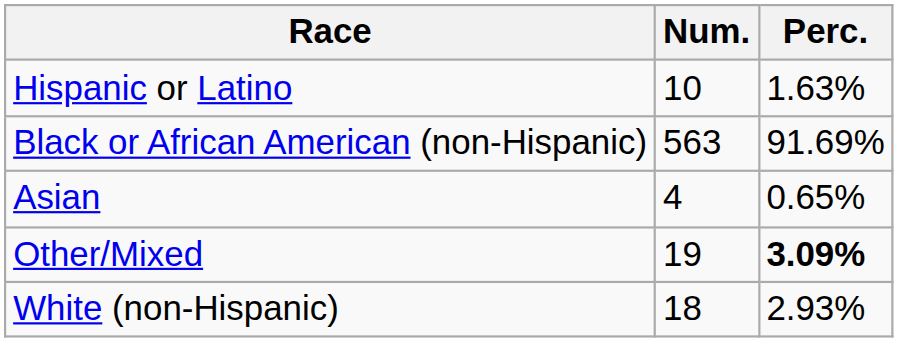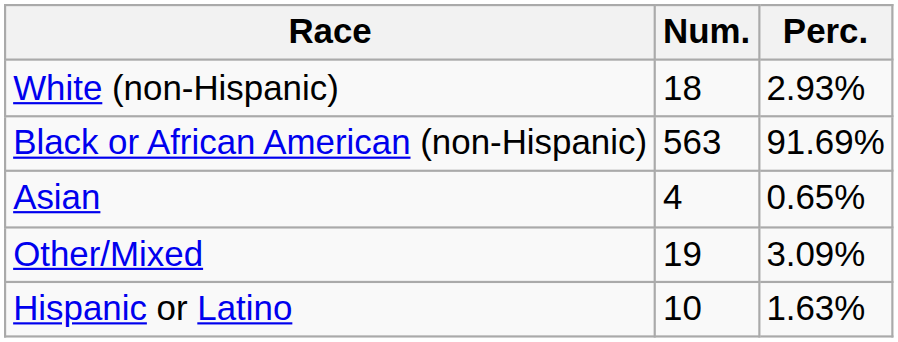rows swapped: White (non-Hispanic) <-> Hispanic or Latino
Other/Mixed | Perc.: bold -> normal
